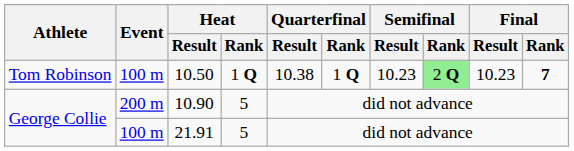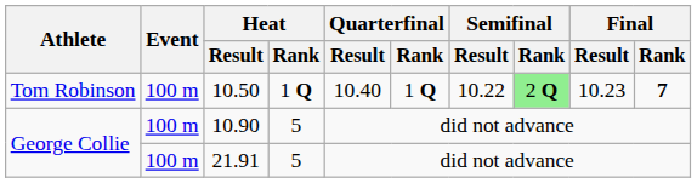10.50 | Quarterfinal / Result: 10.38 -> 10.40
10.50 | Semifinal / Result: 10.23 -> 10.22
10.90 | Event: 200 m -> 100 m
